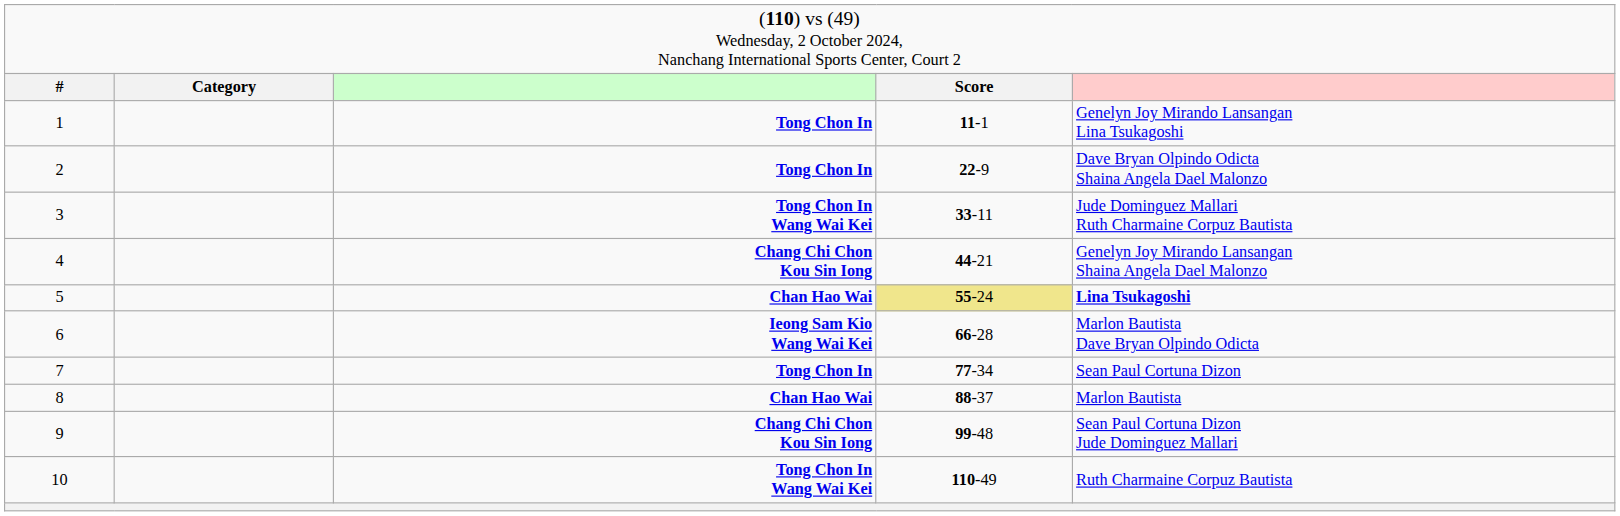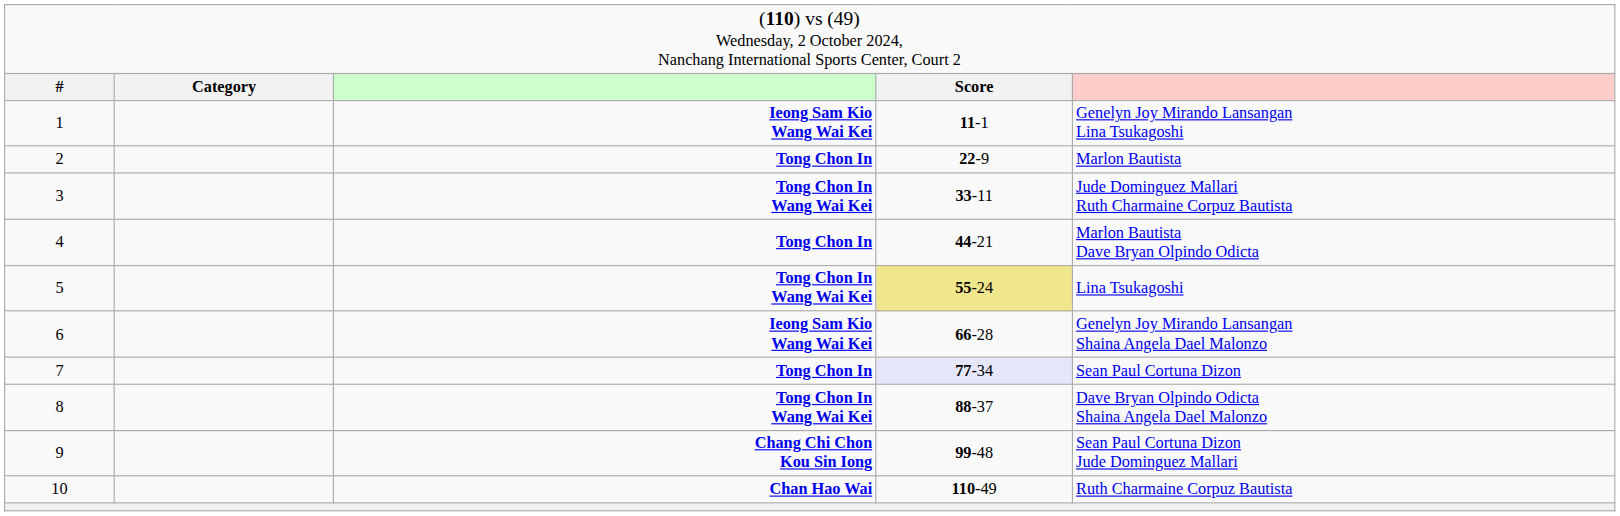1 | column 3: Tong Chon In -> Ieong Sam Kio Wang Wai Kei
2 | column 5: Dave Bryan Olpindo Odicta Shaina Angela Dael Malonzo -> Marlon Bautista
4 | column 3: Chang Chi Chon Kou Sin Iong -> Tong Chon In
4 | column 5: Genelyn Joy Mirando Lansangan Shaina Angela Dael Malonzo -> Marlon Bautista Dave Bryan Olpindo Odicta
5 | column 3: Chan Hao Wai -> Tong Chon In Wang Wai Kei
5 | column 5: bold -> normal
6 | column 5: Marlon Bautista Dave Bryan Olpindo Odicta -> Genelyn Joy Mirando Lansangan Shaina Angela Dael Malonzo
7 | column 4: no background -> lavender background
8 | column 3: Chan Hao Wai -> Tong Chon In Wang Wai Kei
8 | column 5: Marlon Bautista -> Dave Bryan Olpindo Odicta Shaina Angela Dael Malonzo
10 | column 3: Tong Chon In Wang Wai Kei -> Chan Hao Wai
